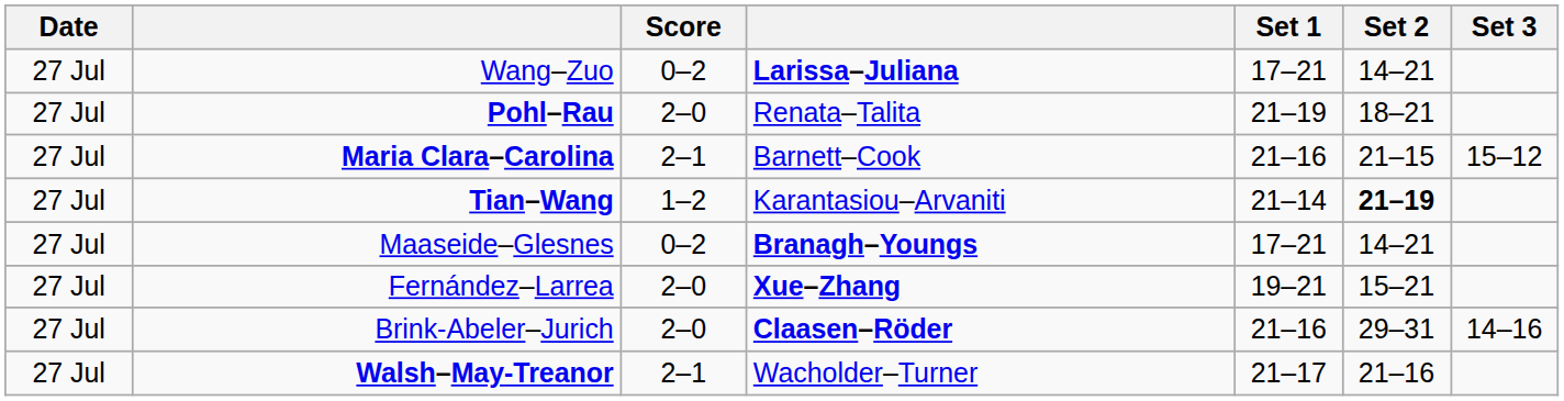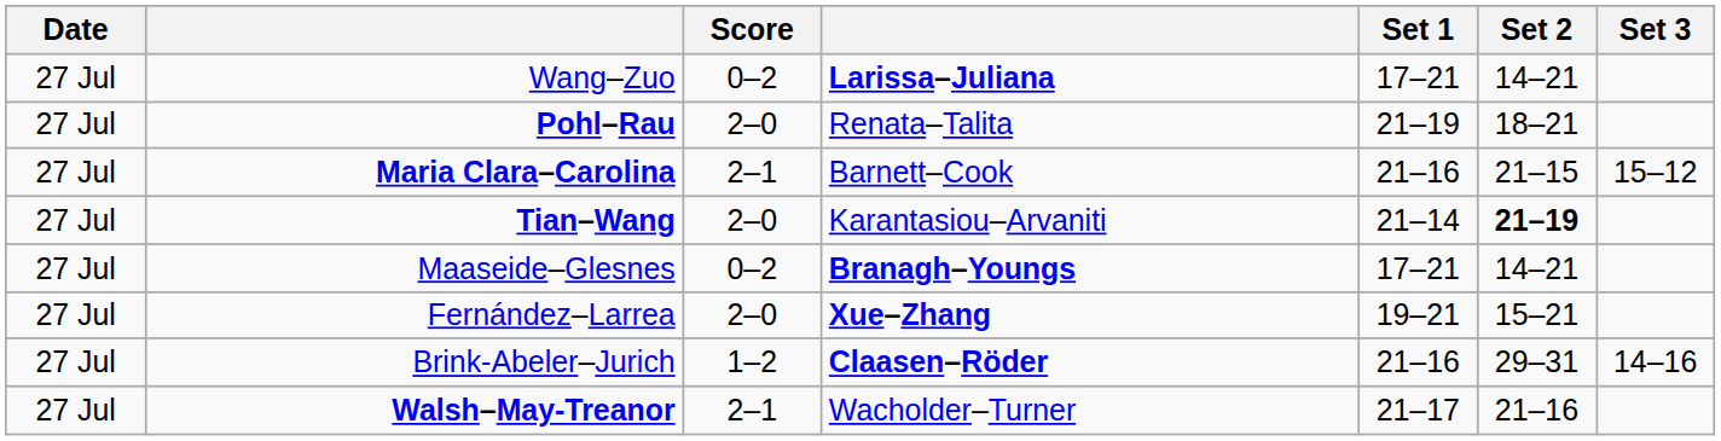Tian–Wang | Score: 1–2 -> 2–0
Brink-Abeler–Jurich | Score: 2–0 -> 1–2
